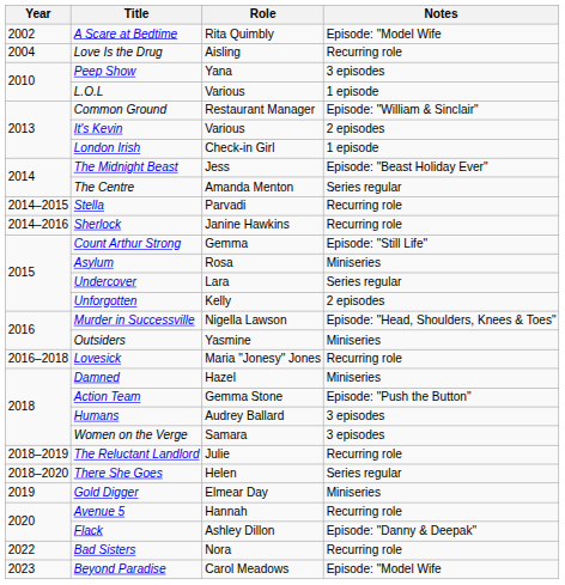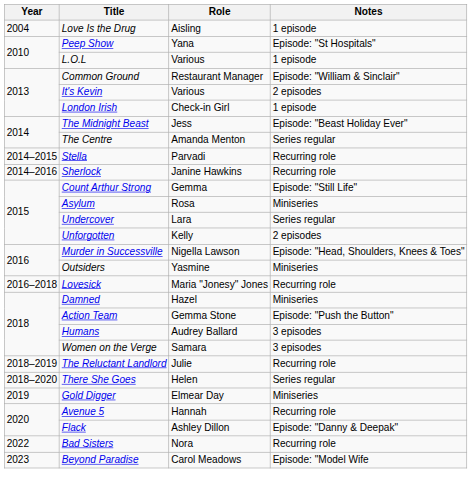- row: 2002 | A Scare at Bedtime | Rita Quimbly | Episode: "Model Wife
Love Is the Drug | Notes: Recurring role -> 1 episode
Peep Show | Notes: 3 episodes -> Episode: "St Hospitals"
